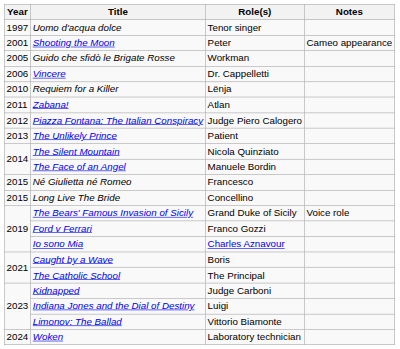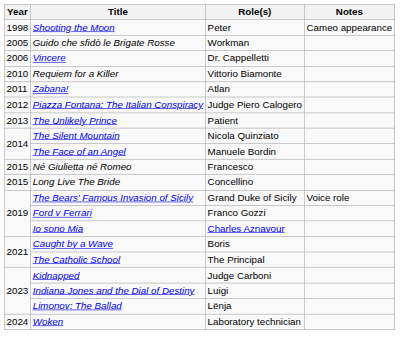- row: 1997 | Uomo d'acqua dolce | Tenor singer
Shooting the Moon | Year: 2001 -> 1998
Requiem for a Killer | Role(s): Lënja -> Vittorio Biamonte
Limonov: The Ballad | Role(s): Vittorio Biamonte -> Lënja
